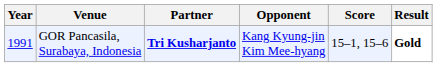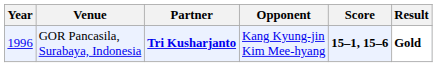GOR Pancasila, Surabaya, Indonesia | Year: 1991 -> 1996
GOR Pancasila, Surabaya, Indonesia | Score: normal -> bold
